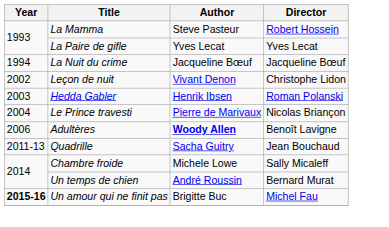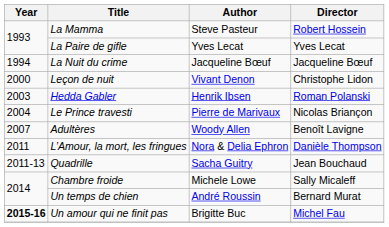Leçon de nuit | Year: 2002 -> 2000
Adultères | Year: 2006 -> 2007
Adultères | Author: bold -> normal
+ row: 2011 | L’Amour, la mort, les fringues | Nora & Delia Ephron | Danièle Thompson
